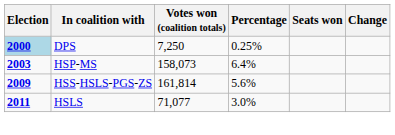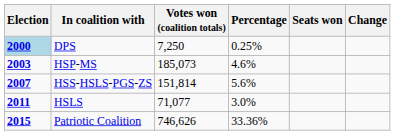HSP-MS | Votes won (coalition totals): 158,073 -> 185,073
HSP-MS | Percentage: 6.4% -> 4.6%
HSS-HSLS-PGS-ZS | Election: 2009 -> 2007
HSS-HSLS-PGS-ZS | Votes won (coalition totals): 161,814 -> 151,814
+ row: 2015 | Patriotic Coalition | 746,626 | 33.36%
